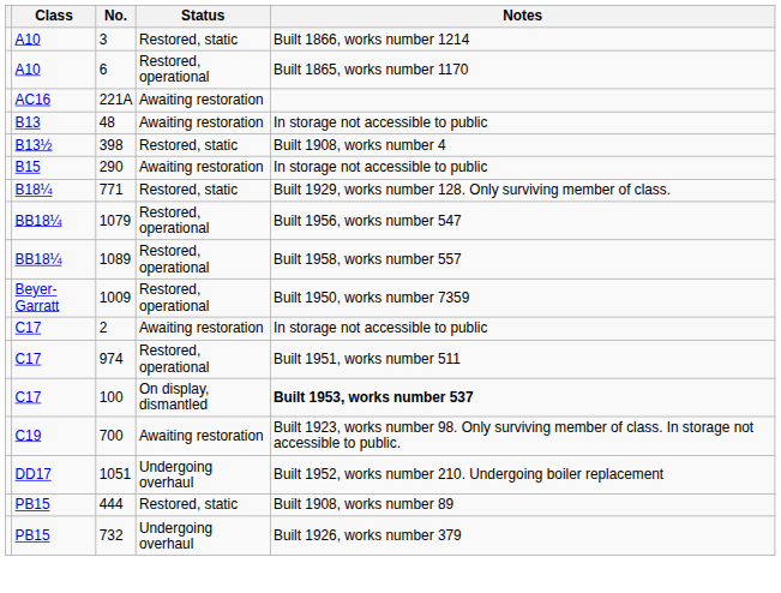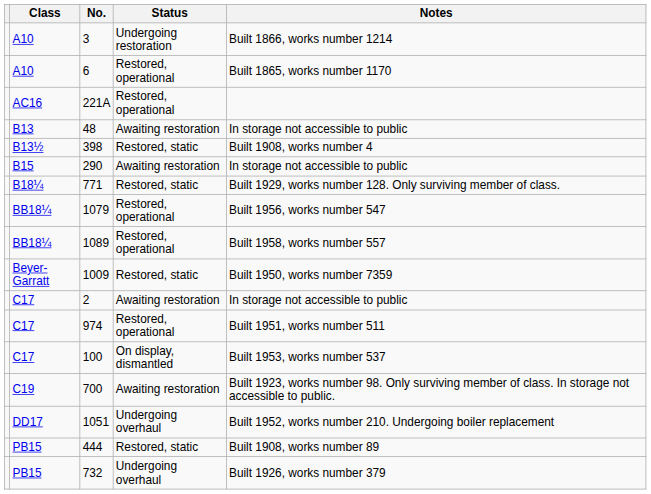3 | Status: Restored, static -> Undergoing restoration
221A | Status: Awaiting restoration -> Restored, operational
1009 | Status: Restored, operational -> Restored, static
100 | Notes: bold -> normal
